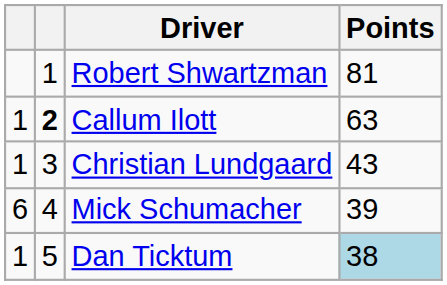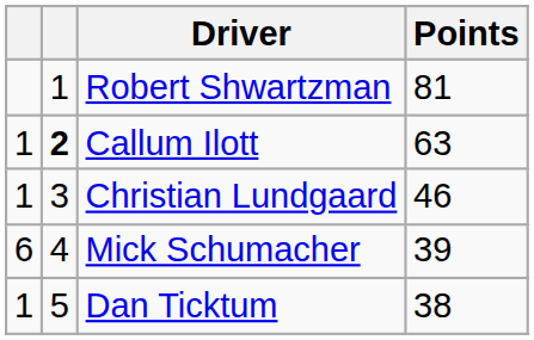Christian Lundgaard | Points: 43 -> 46
Dan Ticktum | Points: lightblue background -> no background
